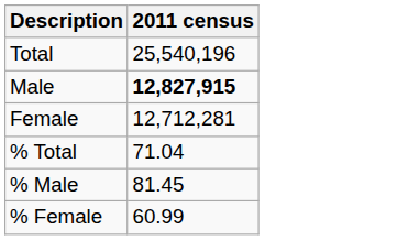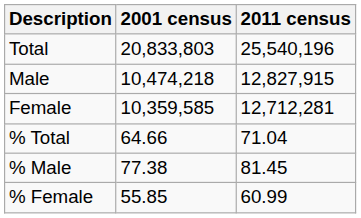+ column: 2001 census | 20,833,803 | 10,474,218 | 10,359,585 | 64.66 | 77.38 | 55.85
Male | 2011 census: bold -> normal
